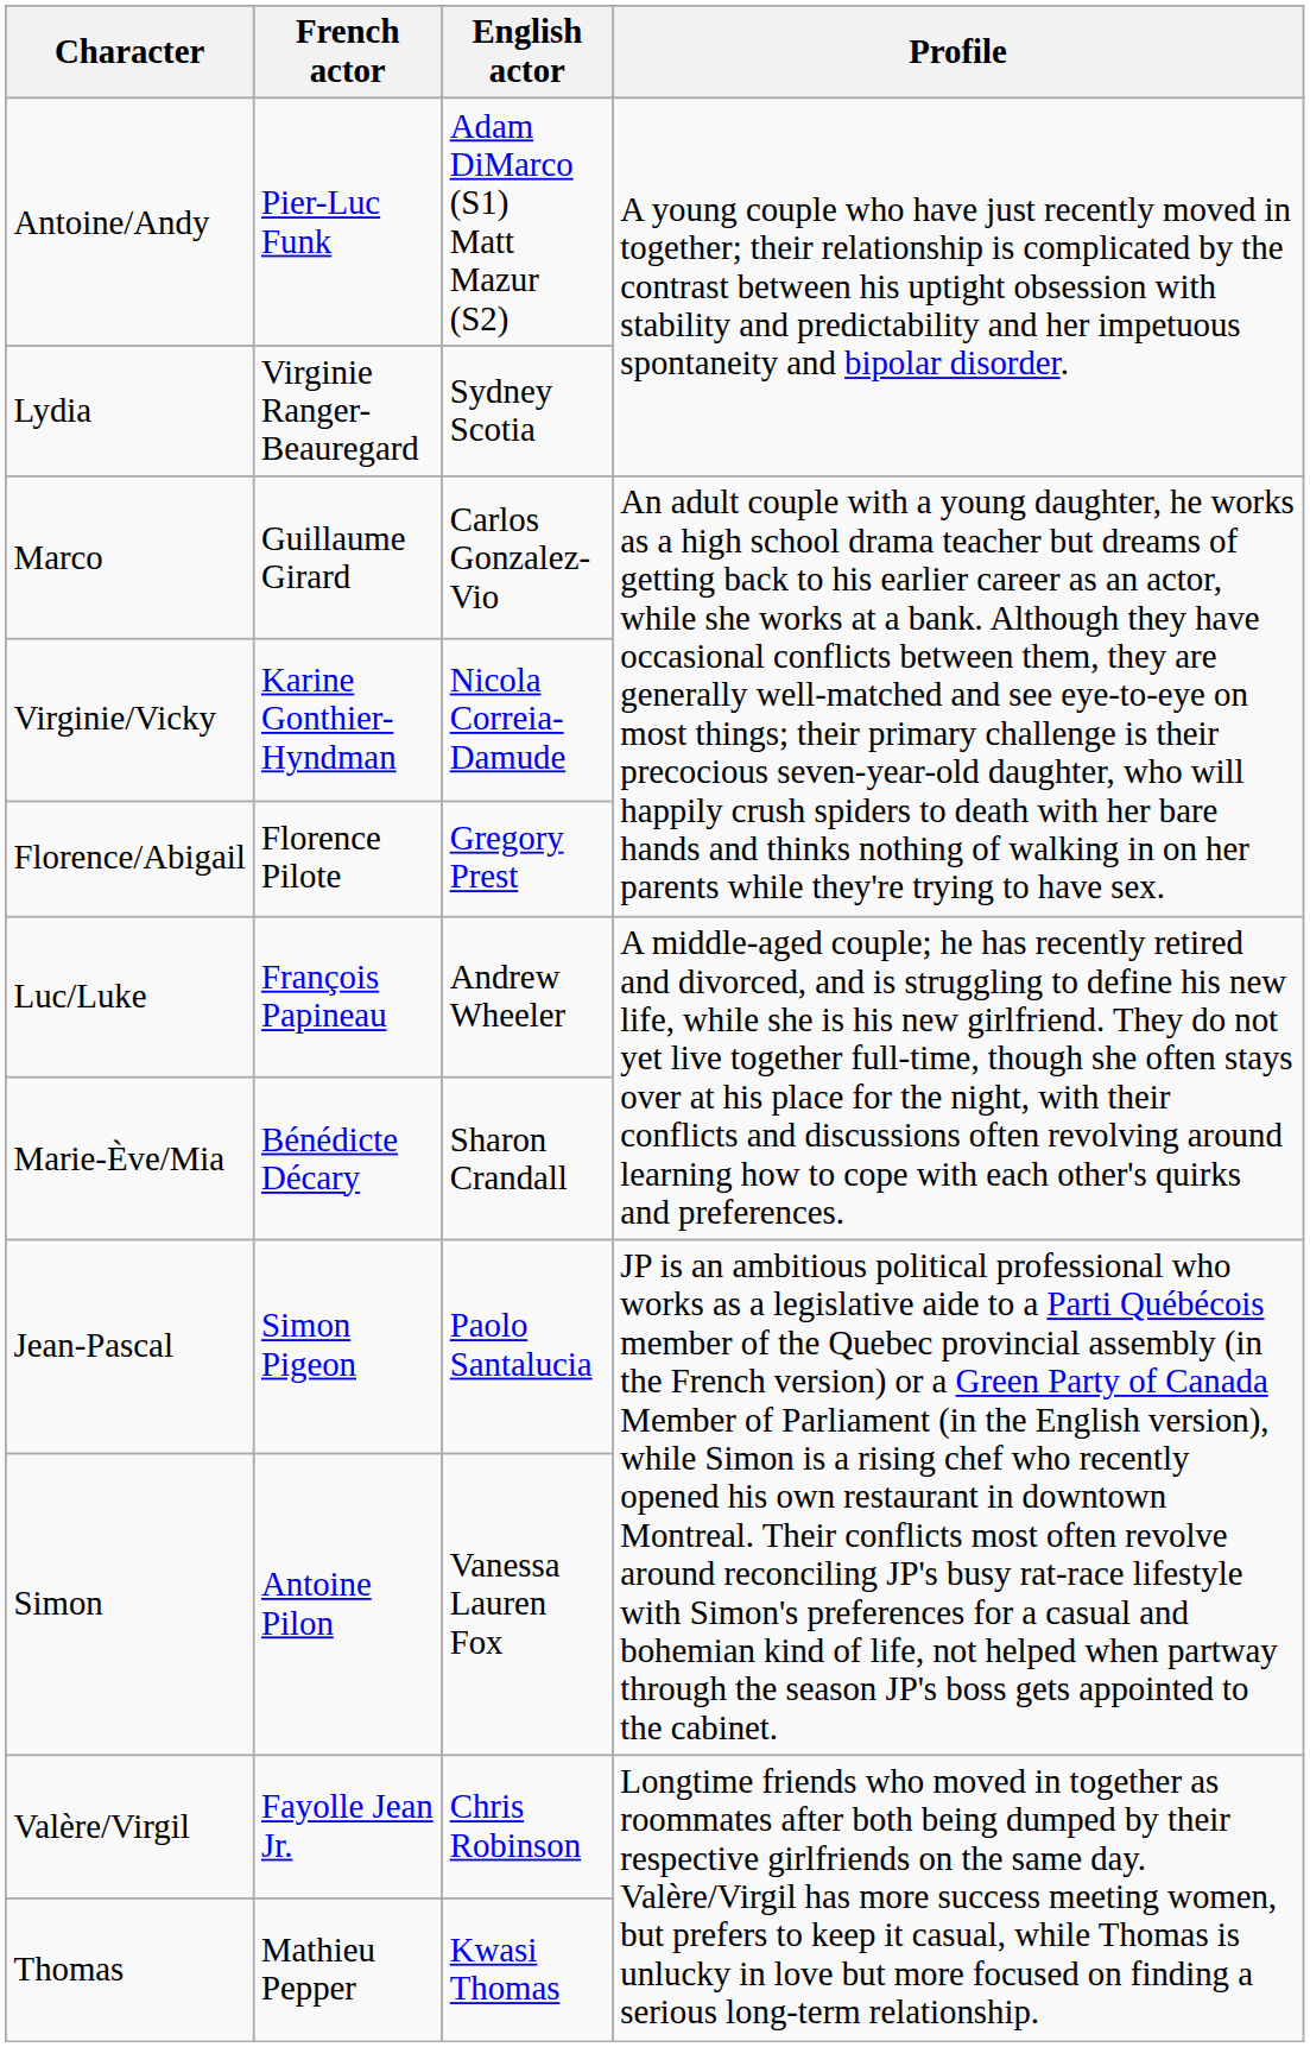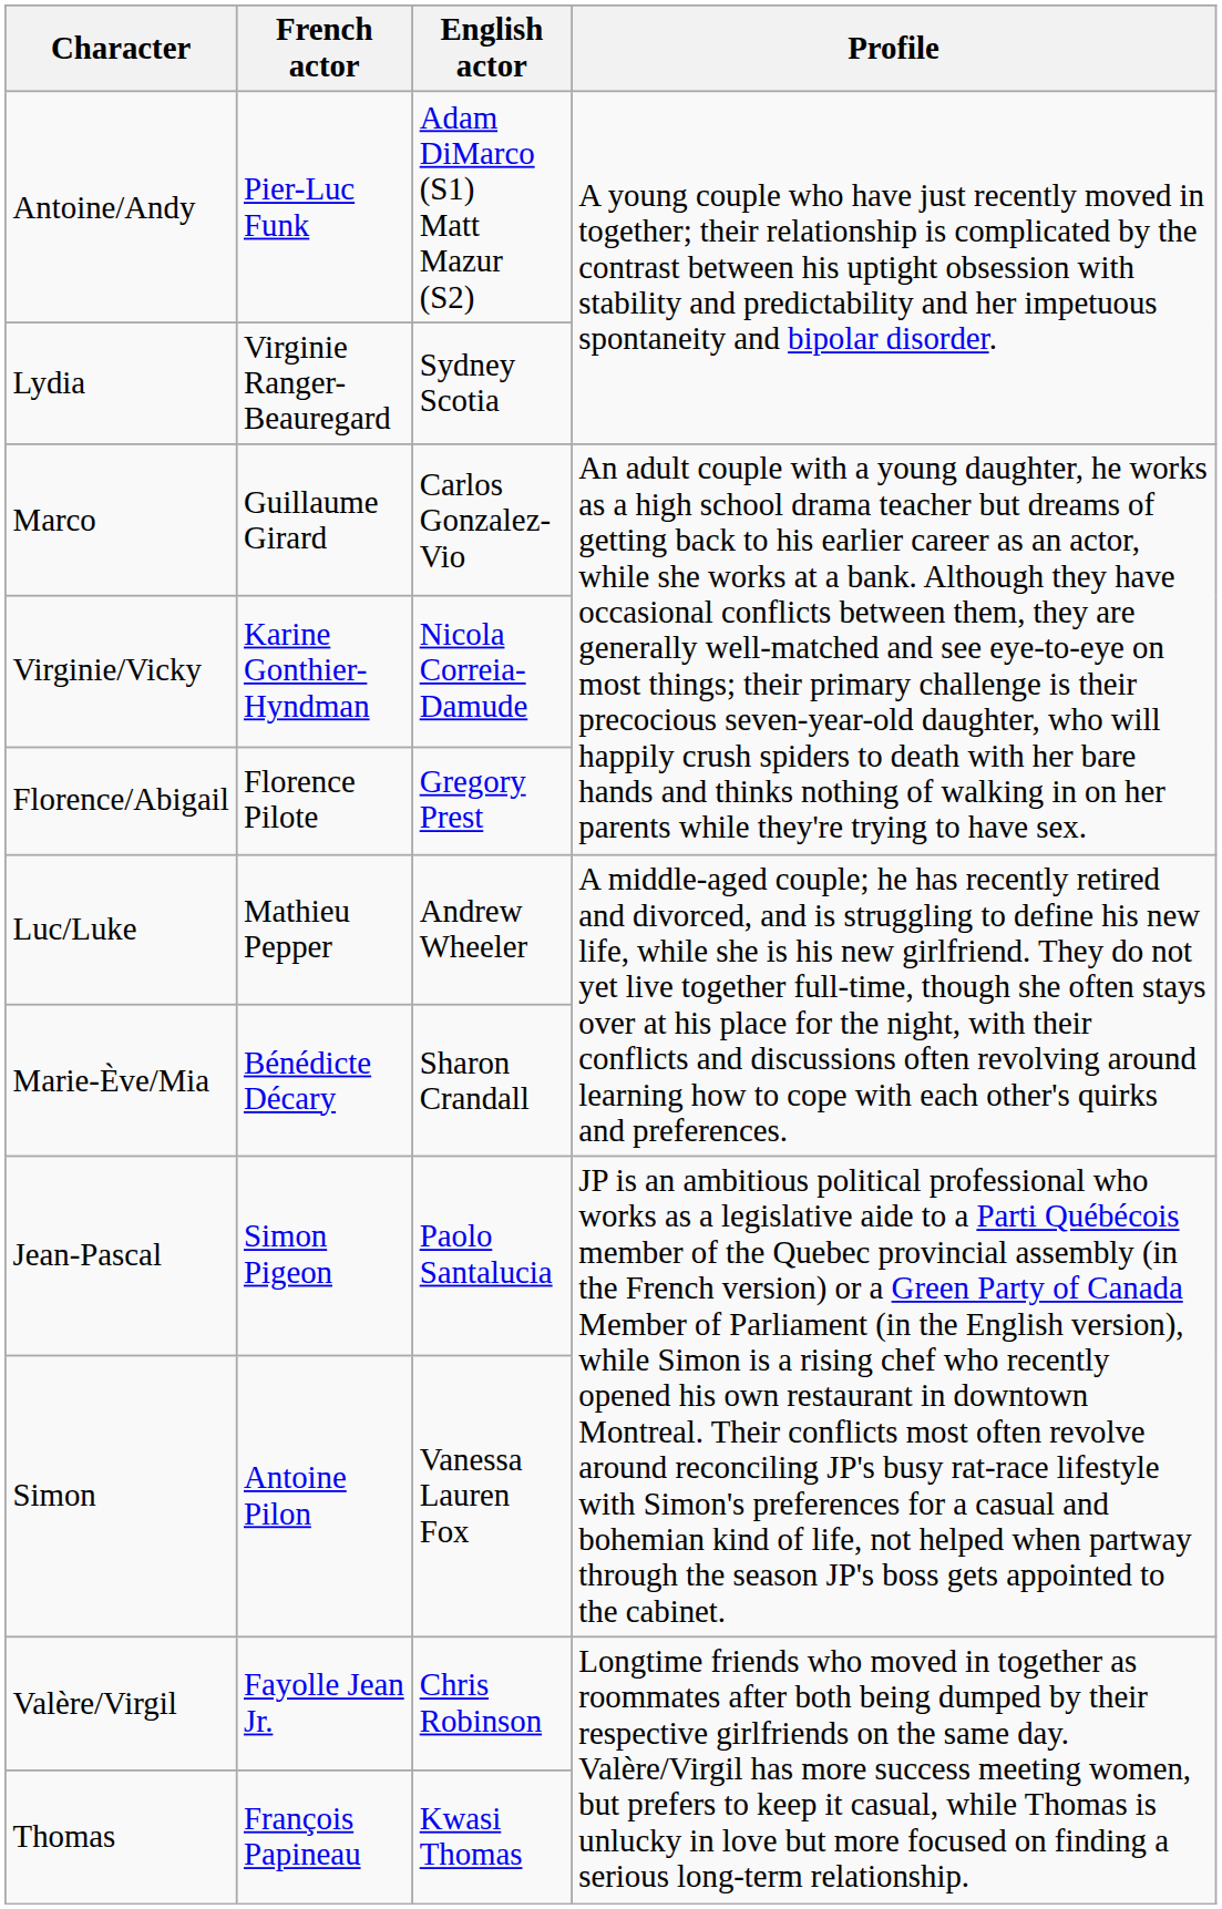Luc/Luke | French actor: François Papineau -> Mathieu Pepper
Thomas | French actor: Mathieu Pepper -> François Papineau
